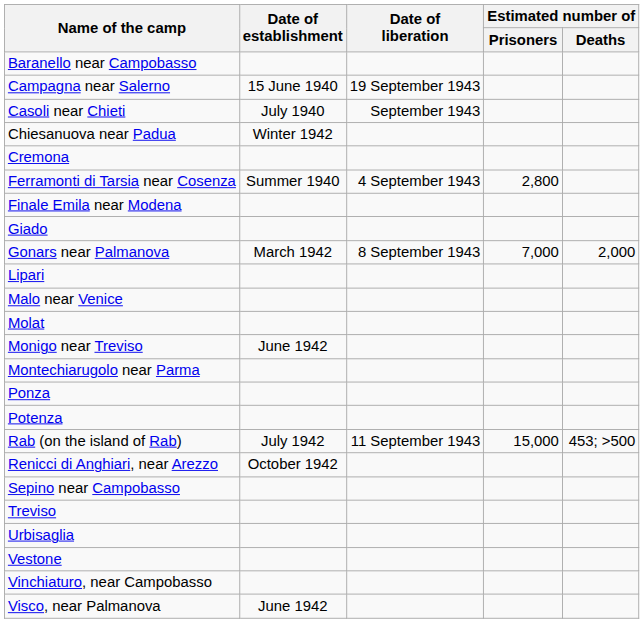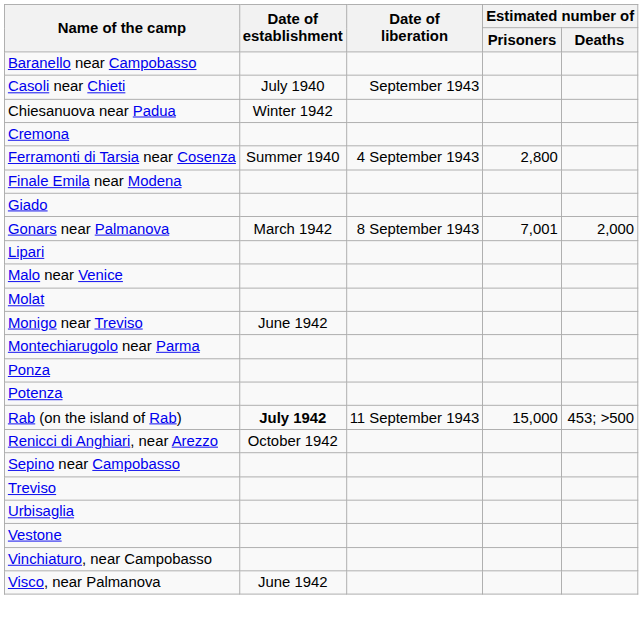- row: Campagna near Salerno | 15 June 1940 | 19 September 1943
Gonars near Palmanova | Estimated number of / Prisoners: 7,000 -> 7,001
Rab (on the island of Rab) | Date of establishment: normal -> bold
